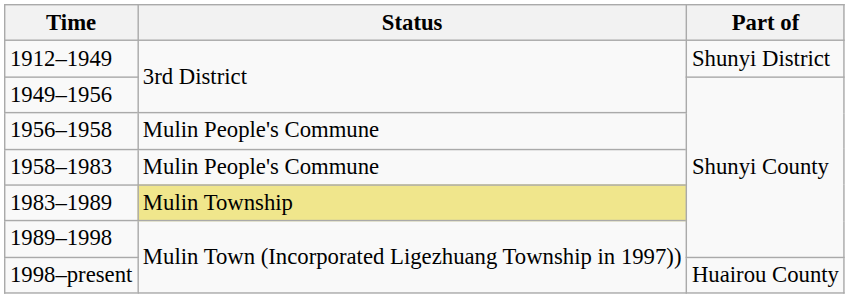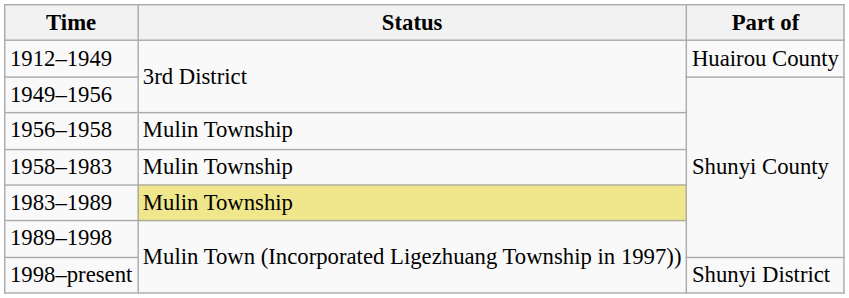1912–1949 | Part of: Shunyi District -> Huairou County
1956–1958 | Status: Mulin People's Commune -> Mulin Township
1958–1983 | Status: Mulin People's Commune -> Mulin Township
1998–present | Part of: Huairou County -> Shunyi District
